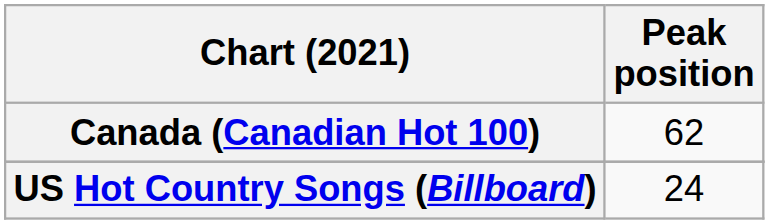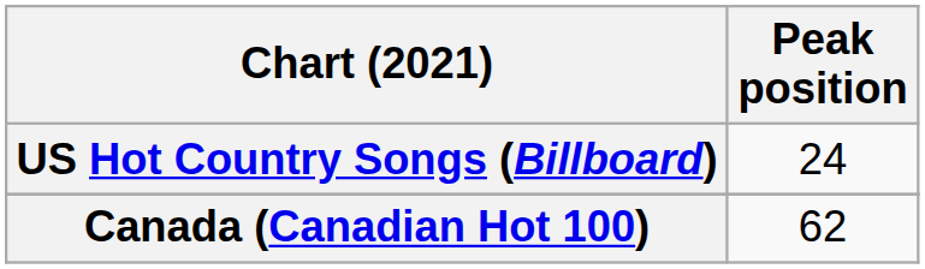rows swapped: Canada (Canadian Hot 100) <-> US Hot Country Songs (Billboard)
